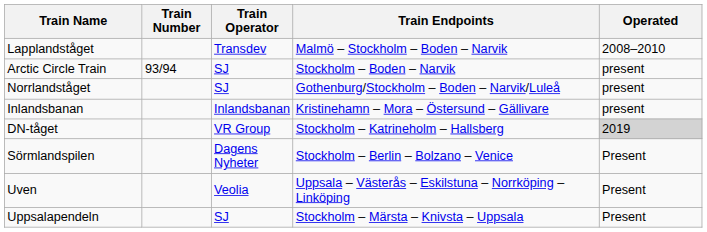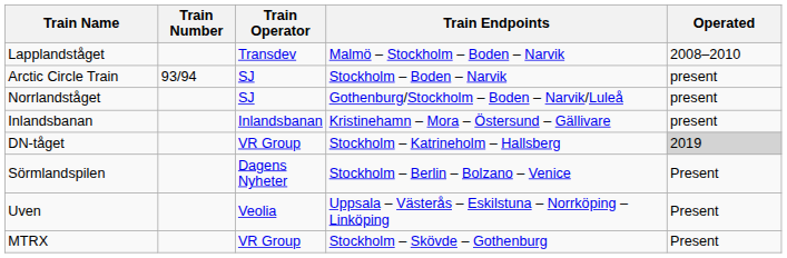- row: Uppsalapendeln | SJ | Stockholm – Märsta – Knivsta – Uppsala | Present
+ row: MTRX | VR Group | Stockholm – Skövde – Gothenburg | Present
